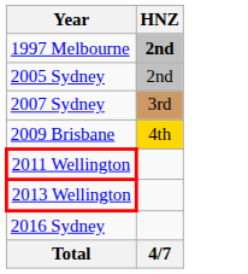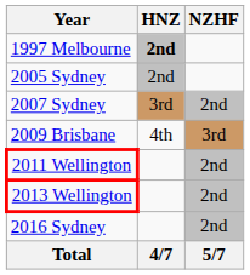+ column: NZHF | 2nd | 3rd | 2nd | 2nd | 2nd | 5/7
2009 Brisbane | HNZ: gold background -> no background
